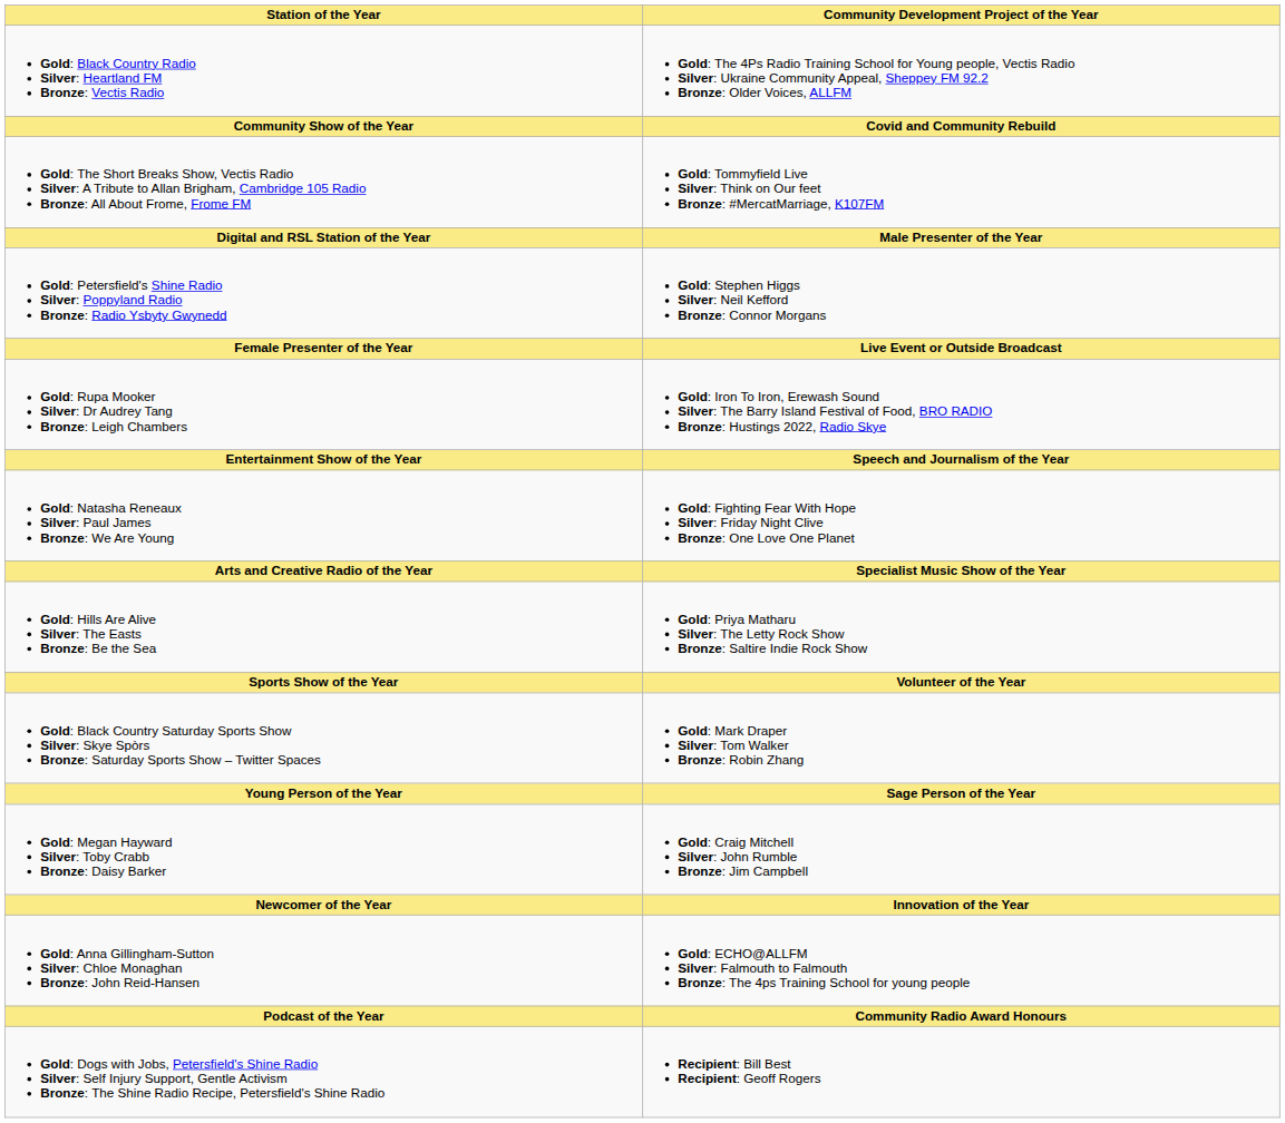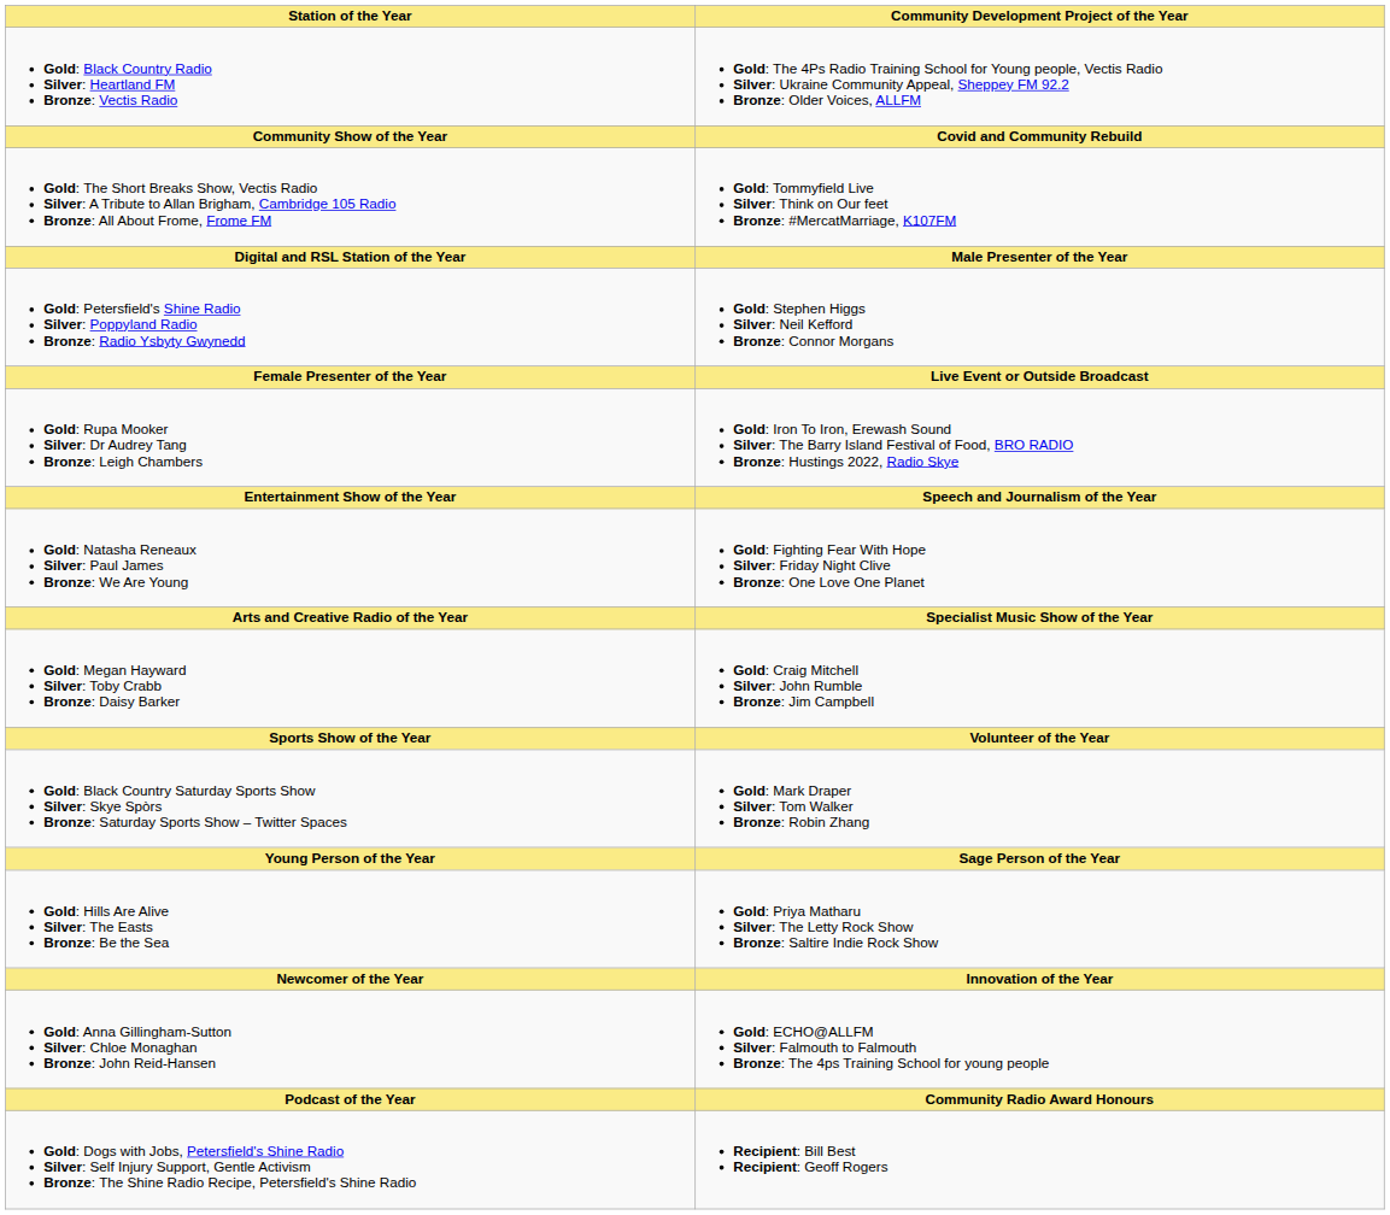rows swapped: Gold: Hills Are Alive Silver: The Easts Bronze: Be the Sea <-> Gold: Megan Hayward Silver: Toby Crabb Bronze: Daisy Barker
